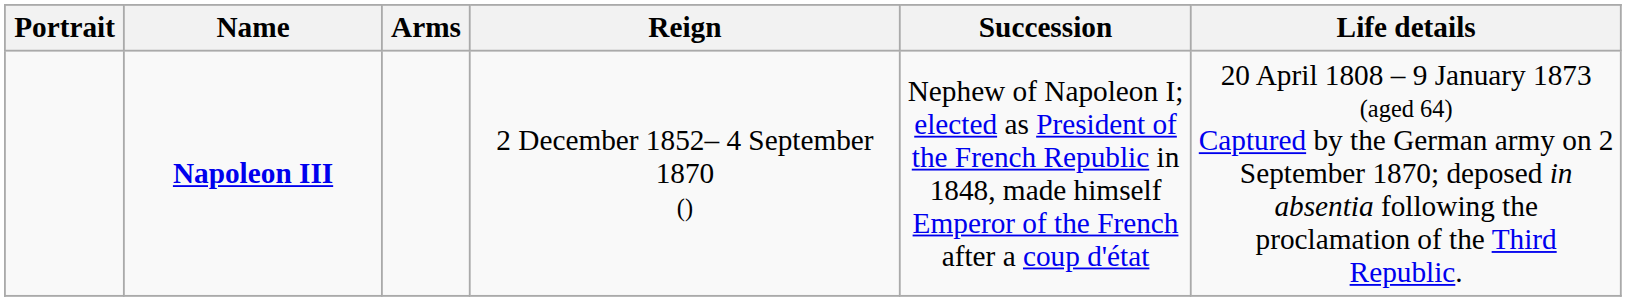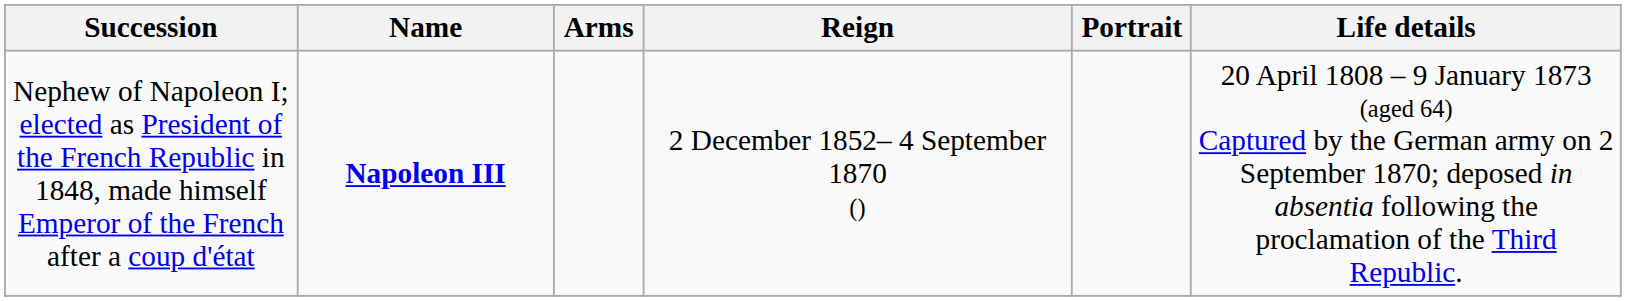columns swapped: Portrait <-> Succession
